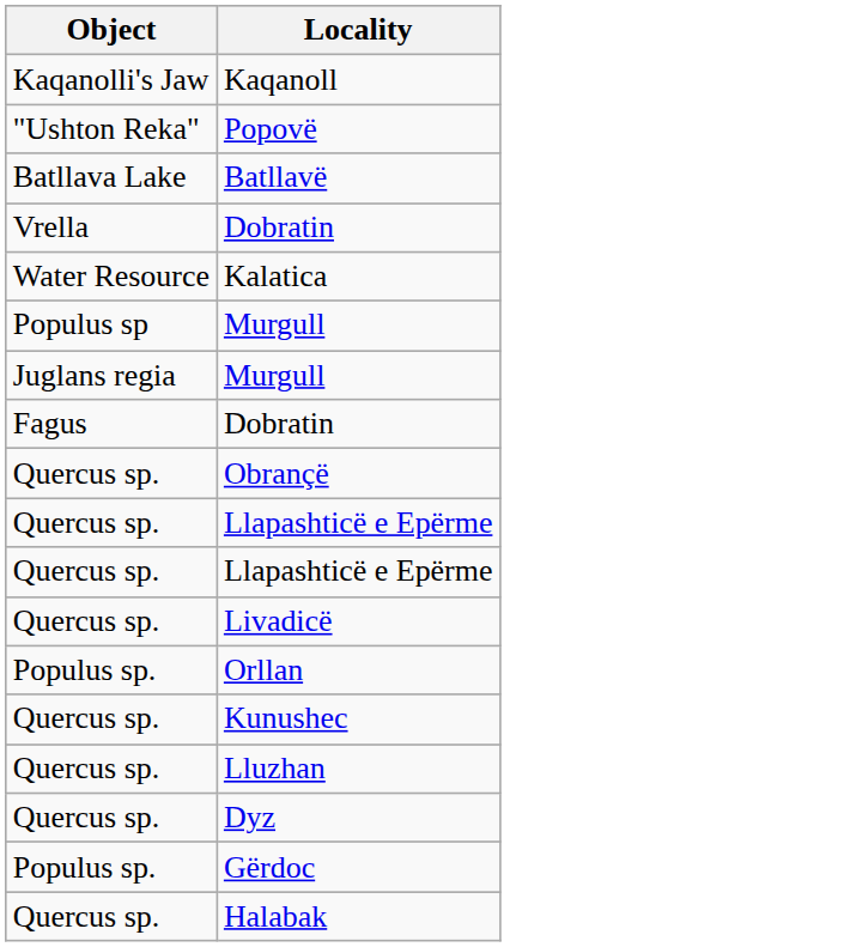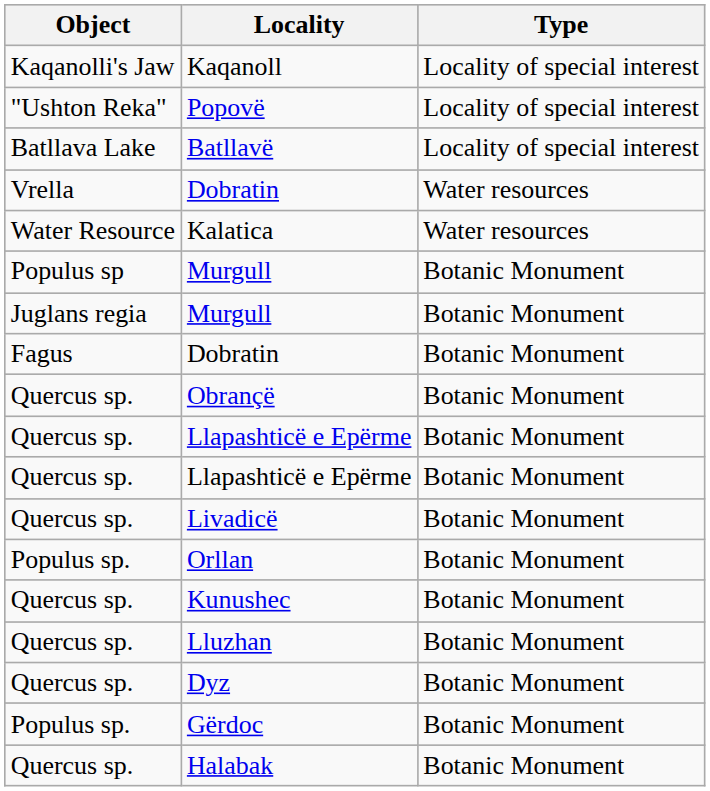+ column: Type | Locality of special interest | Locality of special interest | Locality of special interest | Water resources | Water resources | Botanic Monument | Botanic Monument | Botanic Monument | Botanic Monument | Botanic Monument | Botanic Monument | Botanic Monument | Botanic Monument | Botanic Monument | Botanic Monument | Botanic Monument | Botanic Monument | Botanic Monument
